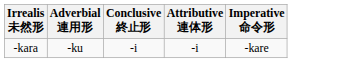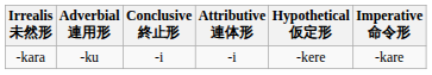+ column: Hypothetical 仮定形 | -kere
